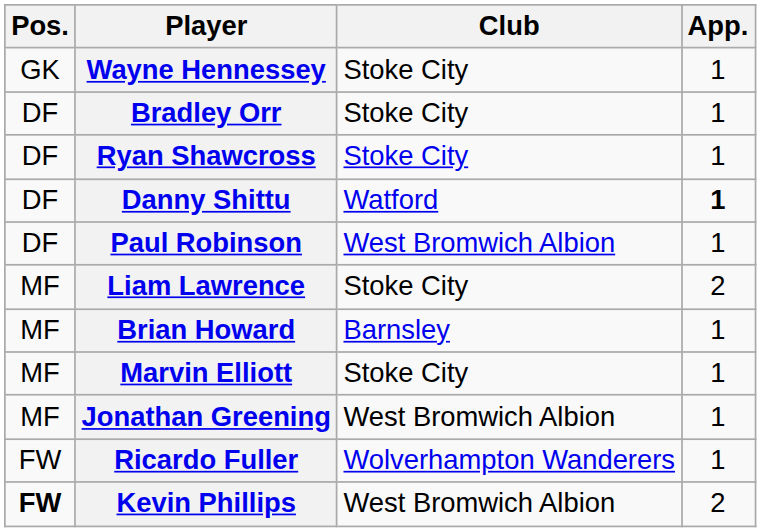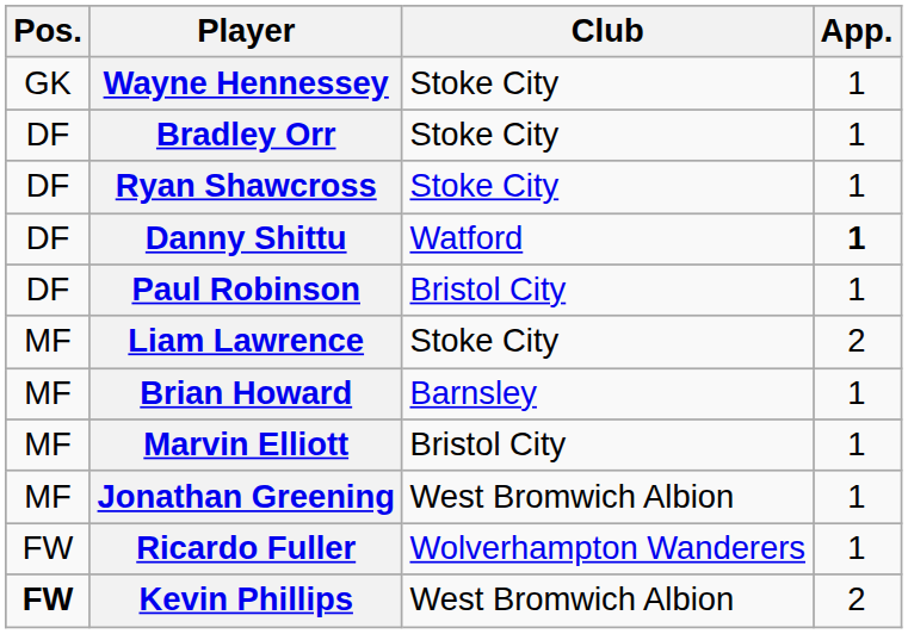Paul Robinson | Club: West Bromwich Albion -> Bristol City
Marvin Elliott | Club: Stoke City -> Bristol City
